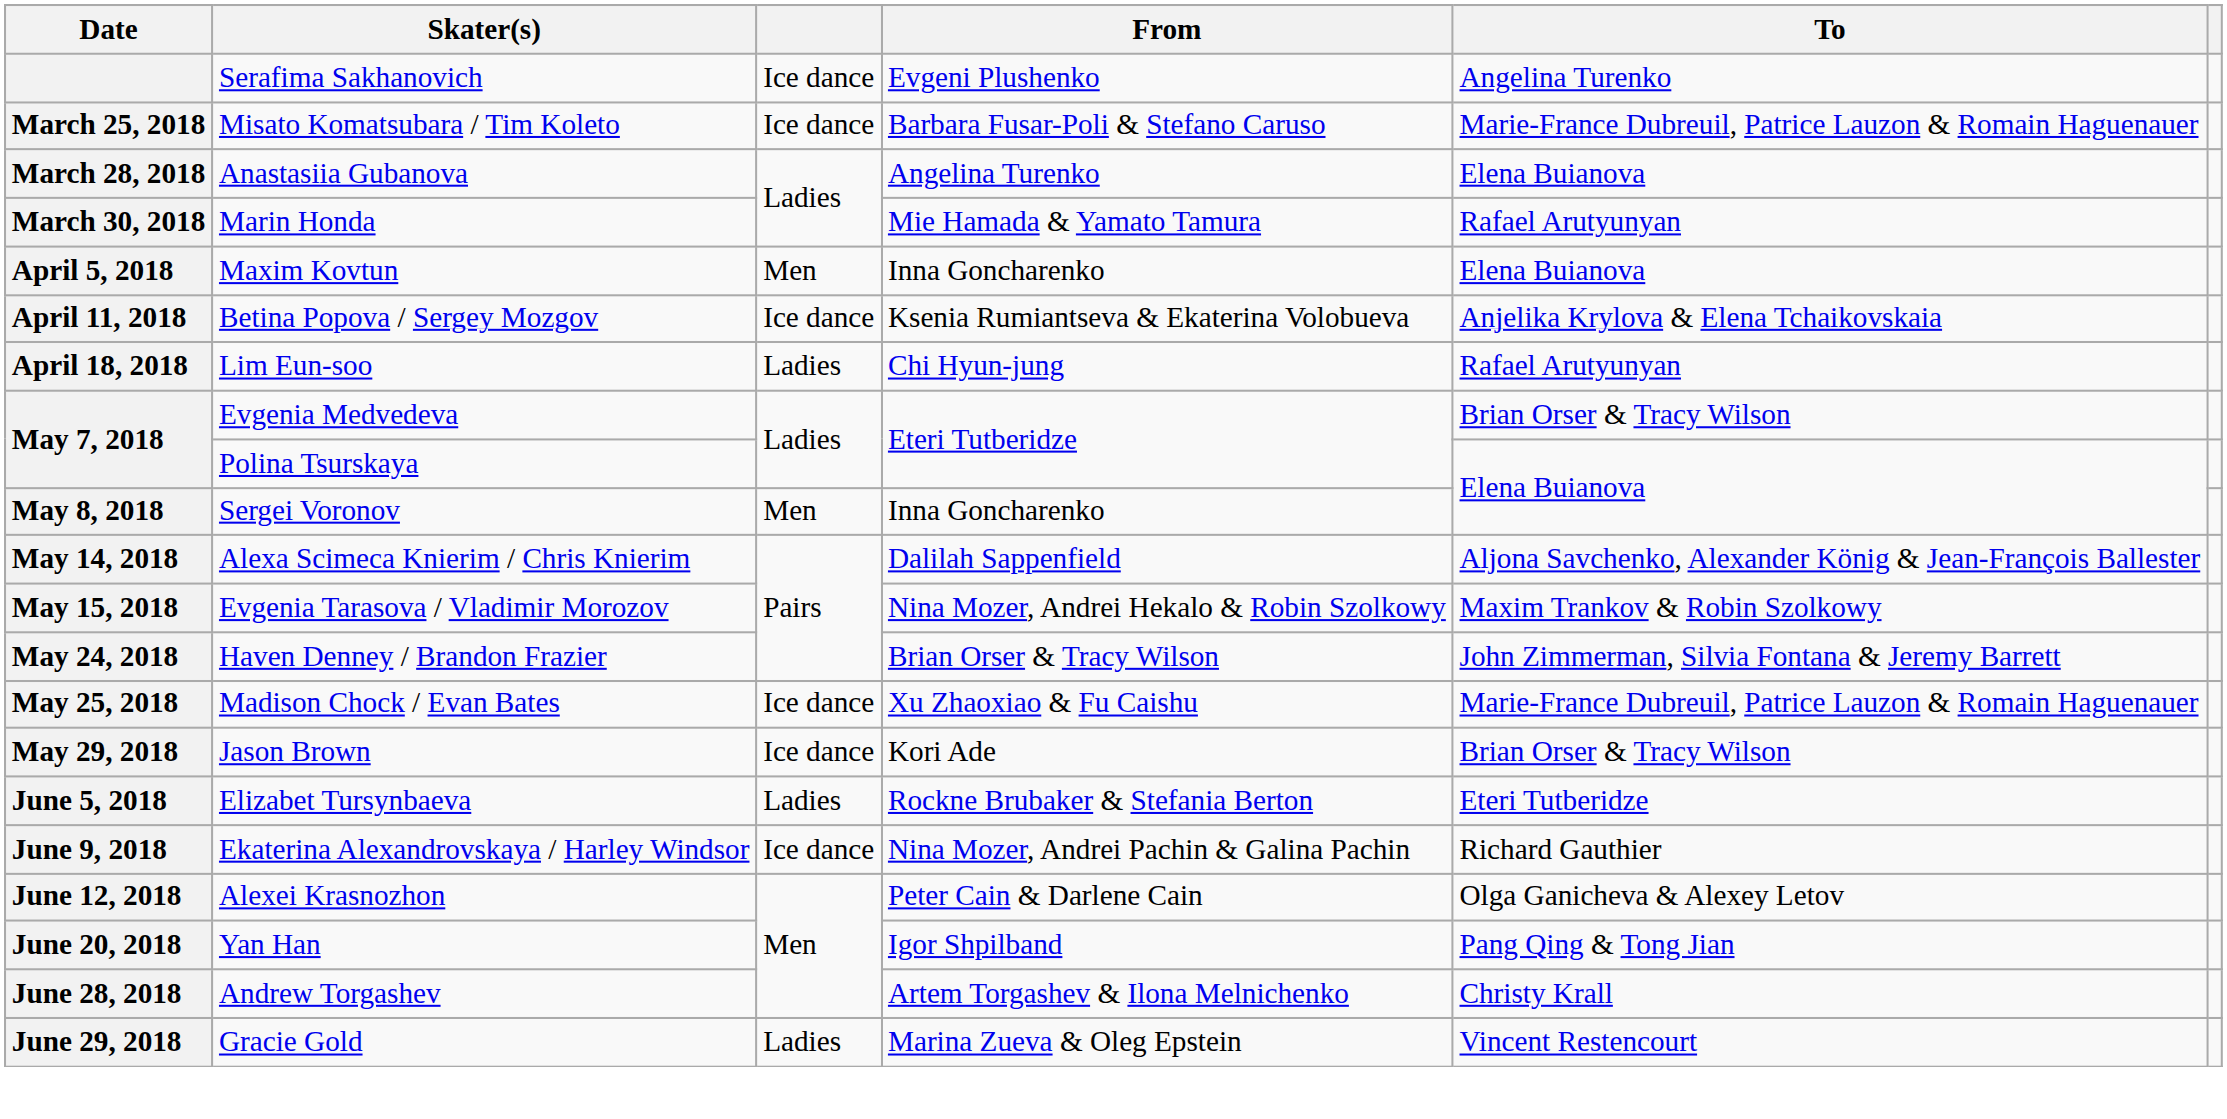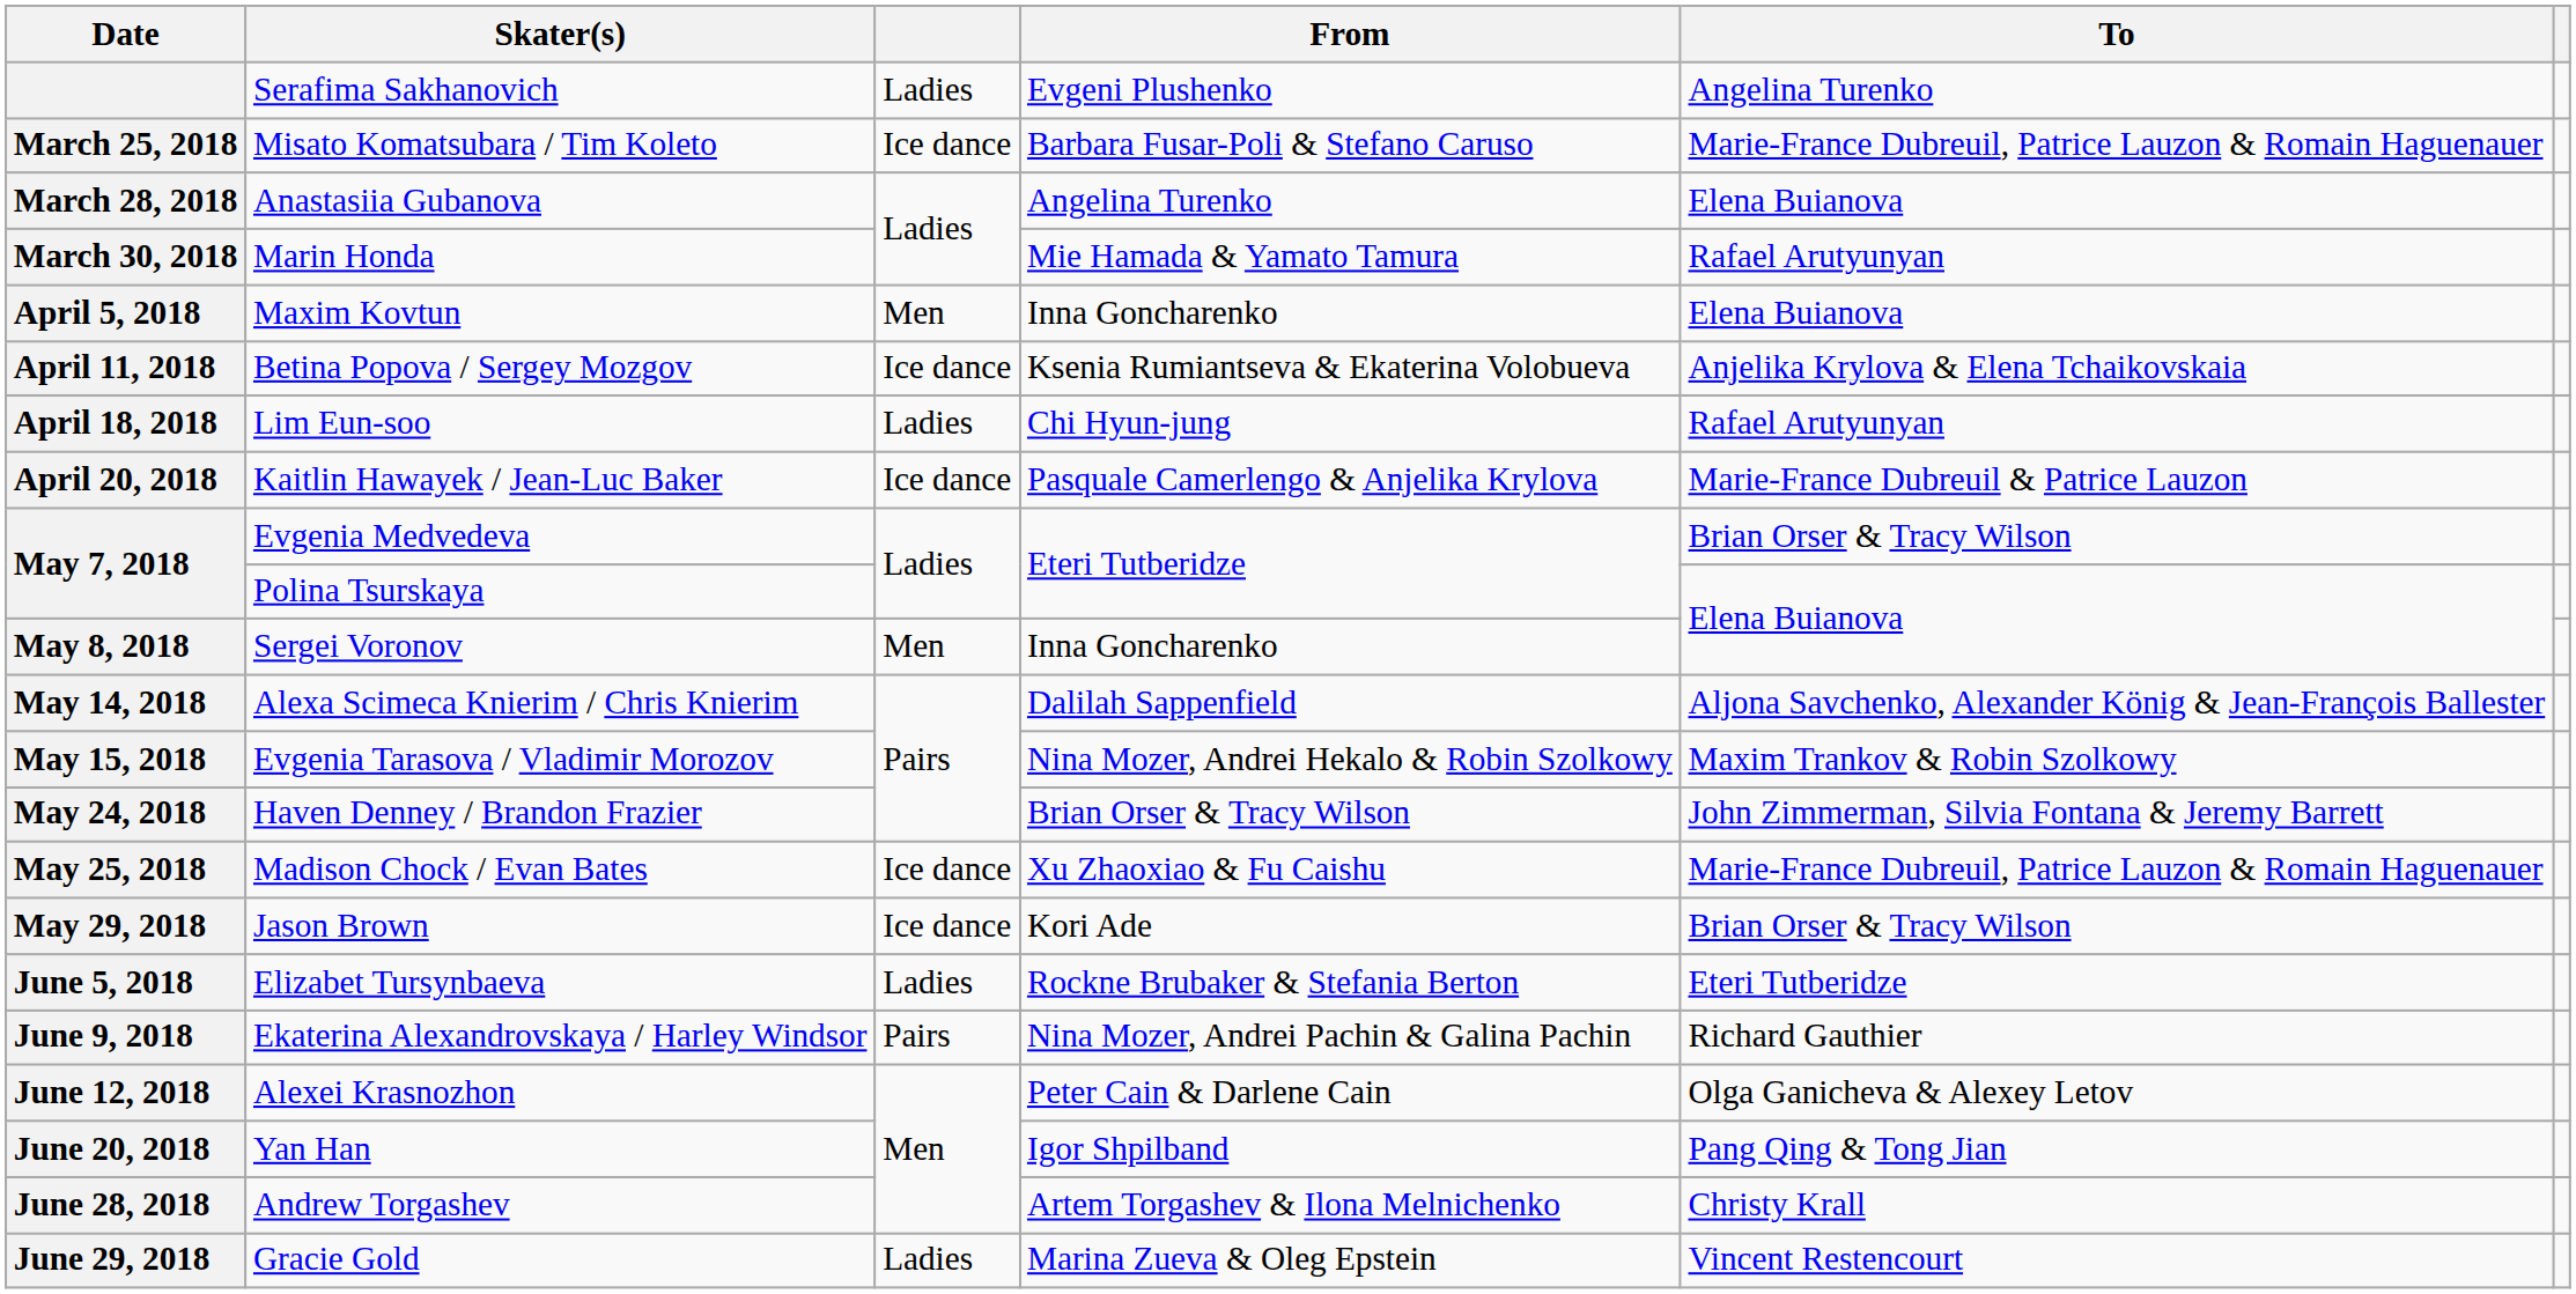Serafima Sakhanovich | column 3: Ice dance -> Ladies
+ row: April 20, 2018 | Kaitlin Hawayek / Jean-Luc Baker | Ice dance | Pasquale Camerlengo & Anjelika Krylova | Marie-France Dubreuil & Patrice Lauzon
Ekaterina Alexandrovskaya / Harley Windsor | column 3: Ice dance -> Pairs
